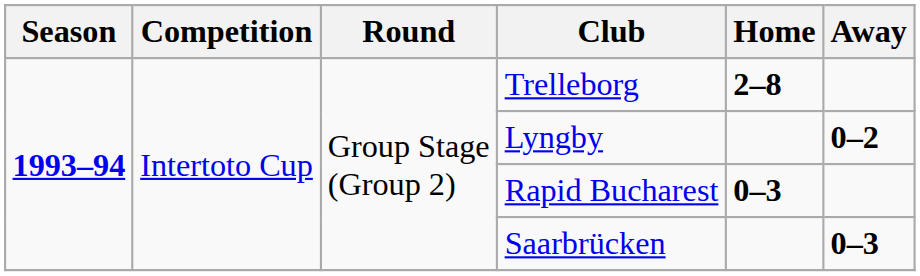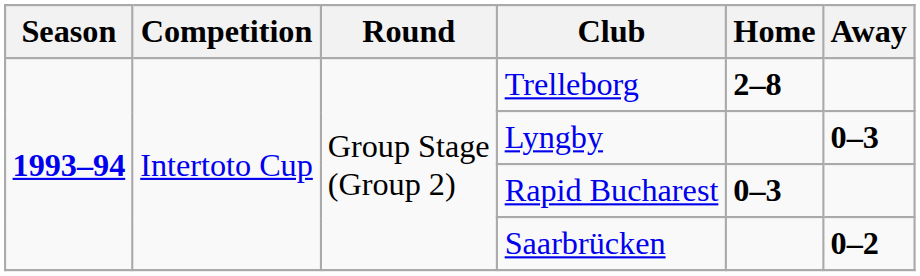Lyngby | Away: 0–2 -> 0–3
Saarbrücken | Away: 0–3 -> 0–2
